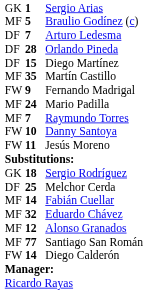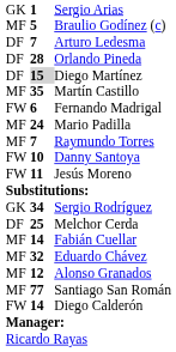Diego Martínez | column 2: no background -> lightgrey background
Fernando Madrigal | column 2: 9 -> 6
Sergio Rodríguez | column 2: 18 -> 34
